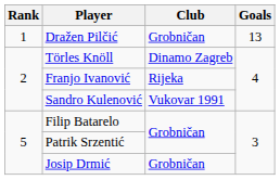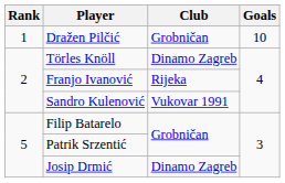Dražen Pilčić | Goals: 13 -> 10
Josip Drmić | Club: Grobničan -> Dinamo Zagreb
